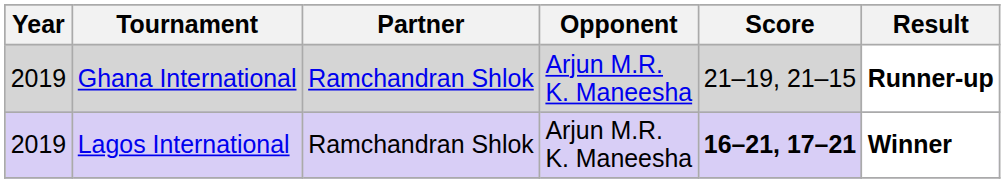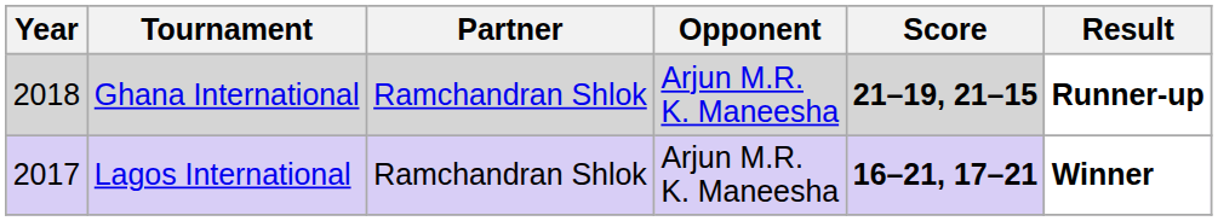Ghana International | Year: 2019 -> 2018
Ghana International | Score: normal -> bold
Lagos International | Year: 2019 -> 2017
